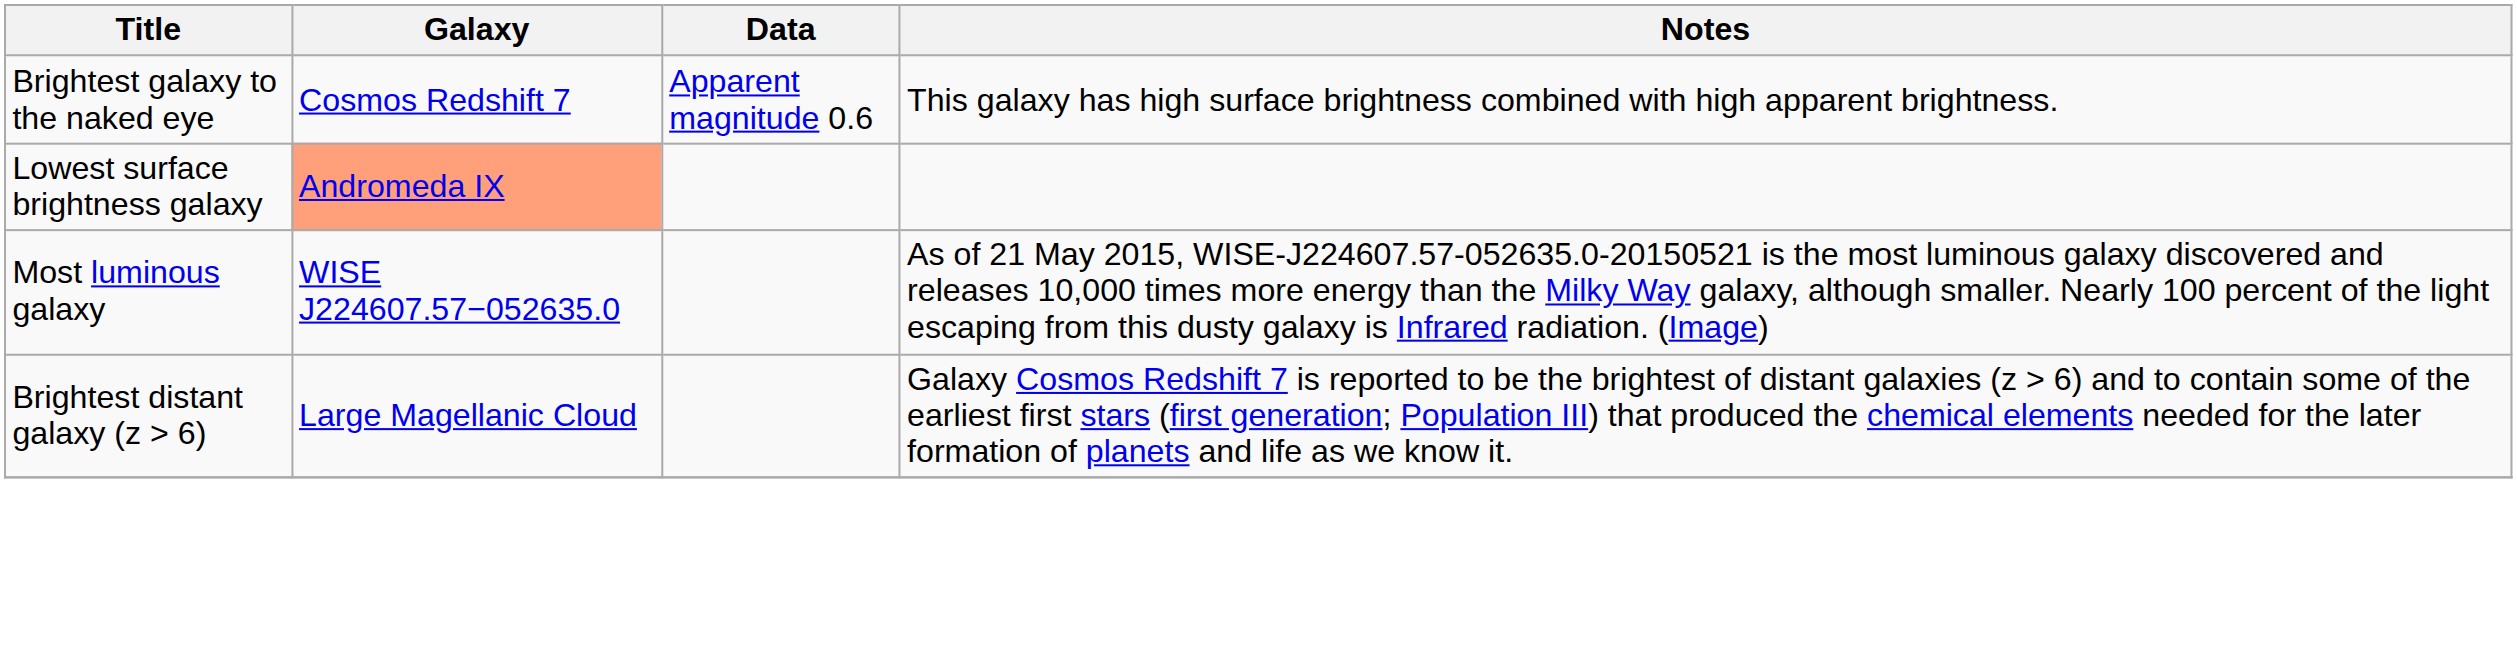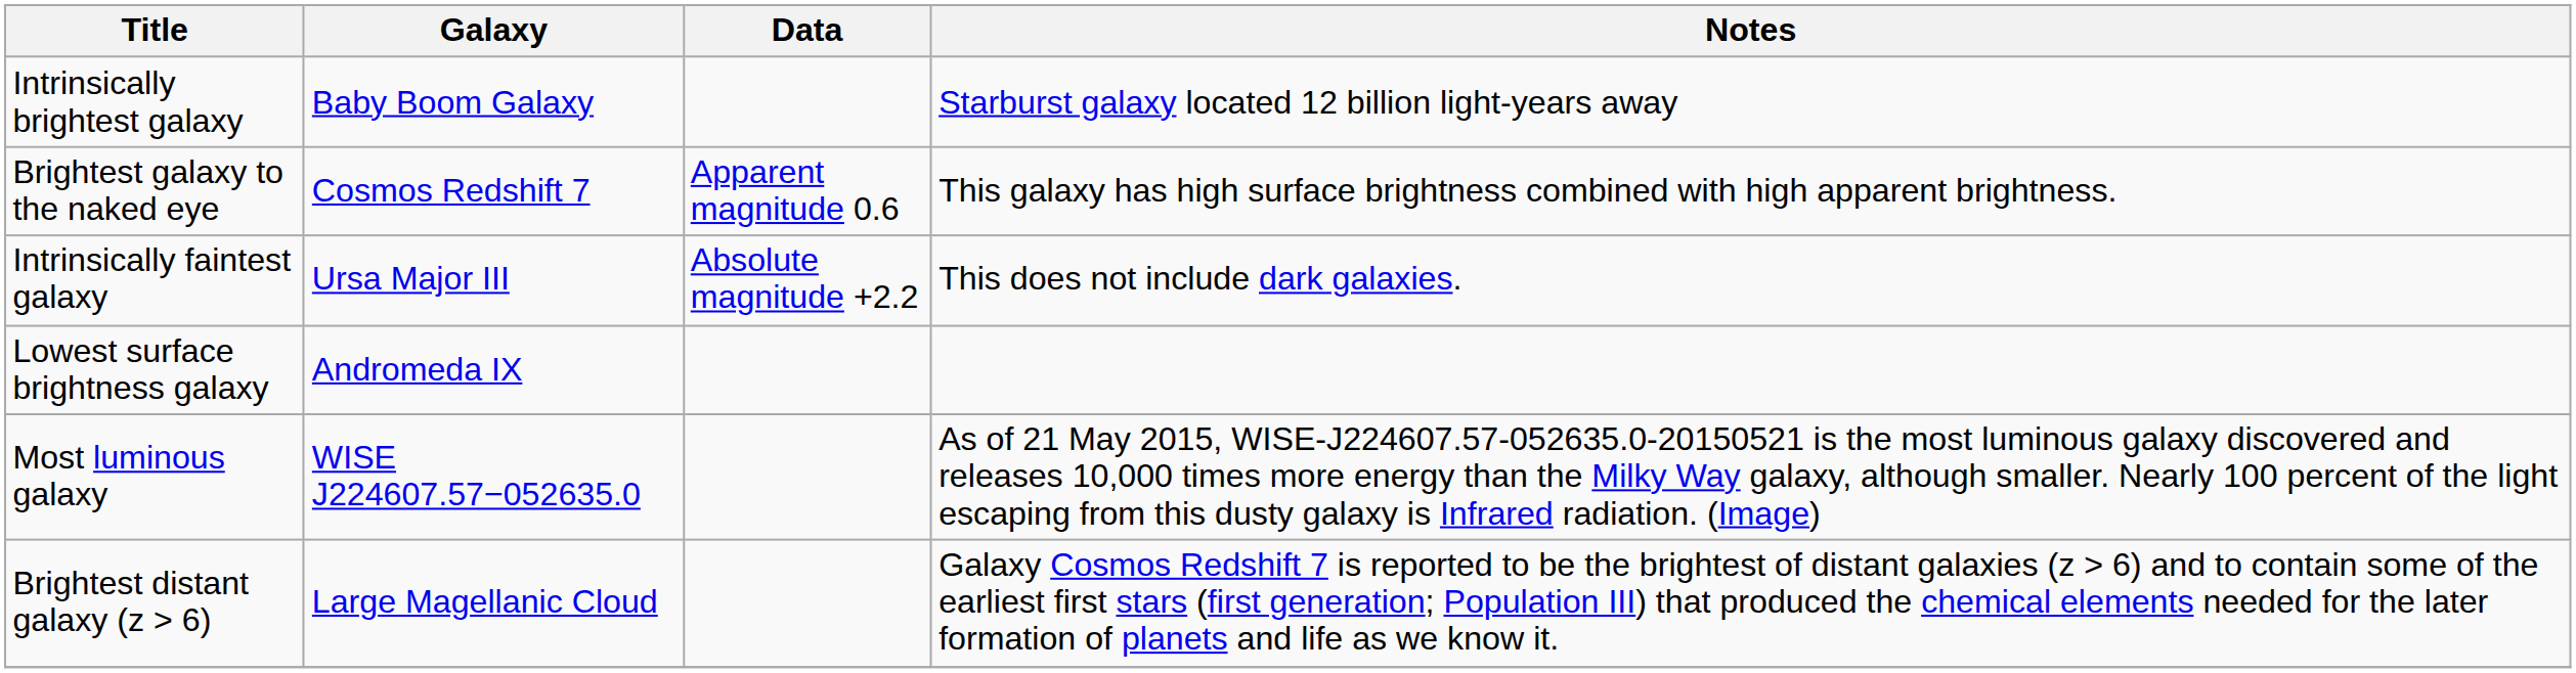+ row: Intrinsically brightest galaxy | Baby Boom Galaxy | Starburst galaxy located 12 billion light-years away
+ row: Intrinsically faintest galaxy | Ursa Major III | Absolute magnitude +2.2 | This does not include dark galaxies.
Lowest surface brightness galaxy | Galaxy: lightsalmon background -> no background
